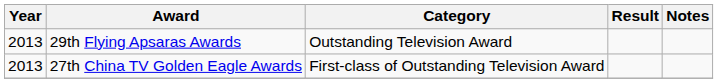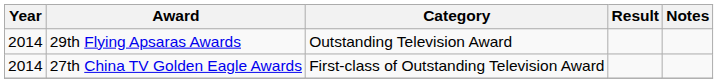29th Flying Apsaras Awards | Year: 2013 -> 2014
27th China TV Golden Eagle Awards | Year: 2013 -> 2014
